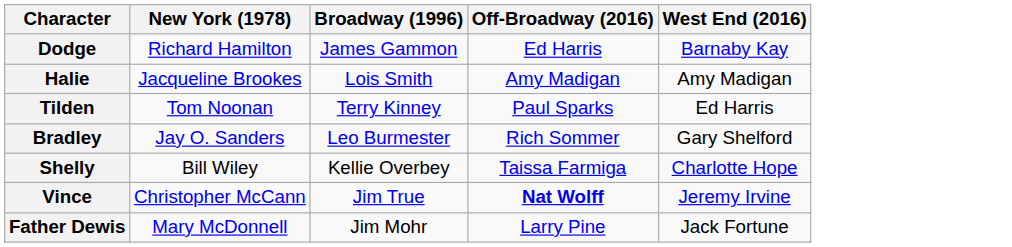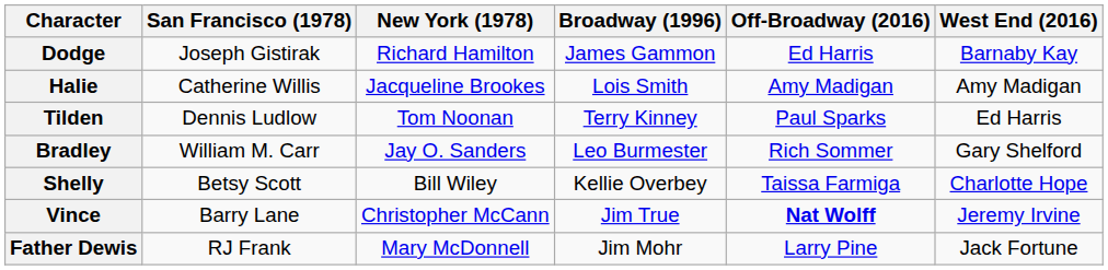+ column: San Francisco (1978) | Joseph Gistirak | Catherine Willis | Dennis Ludlow | William M. Carr | Betsy Scott | Barry Lane | RJ Frank
